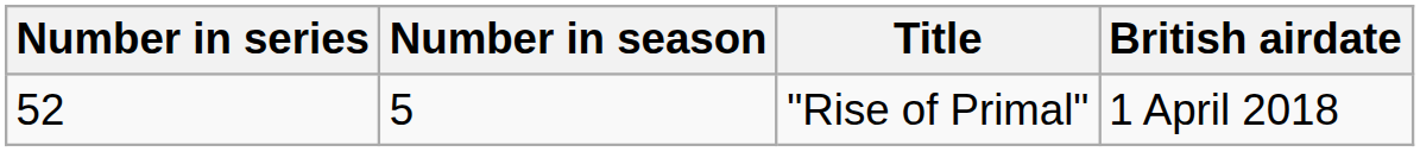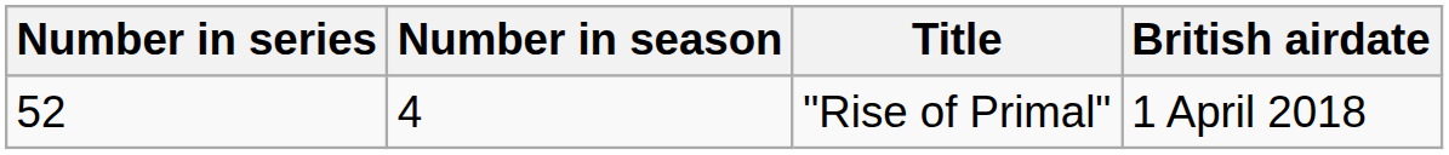"Rise of Primal" | Number in season: 5 -> 4
